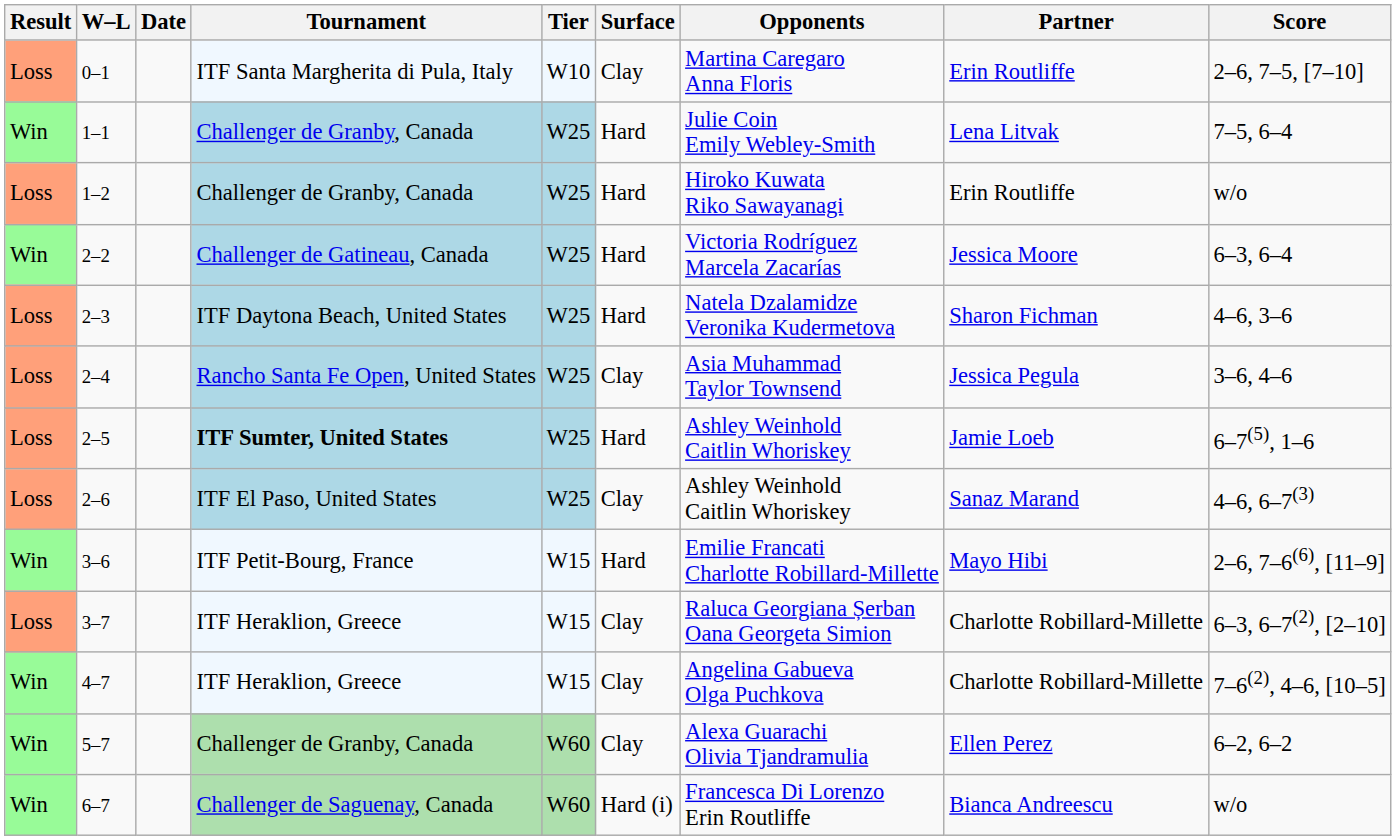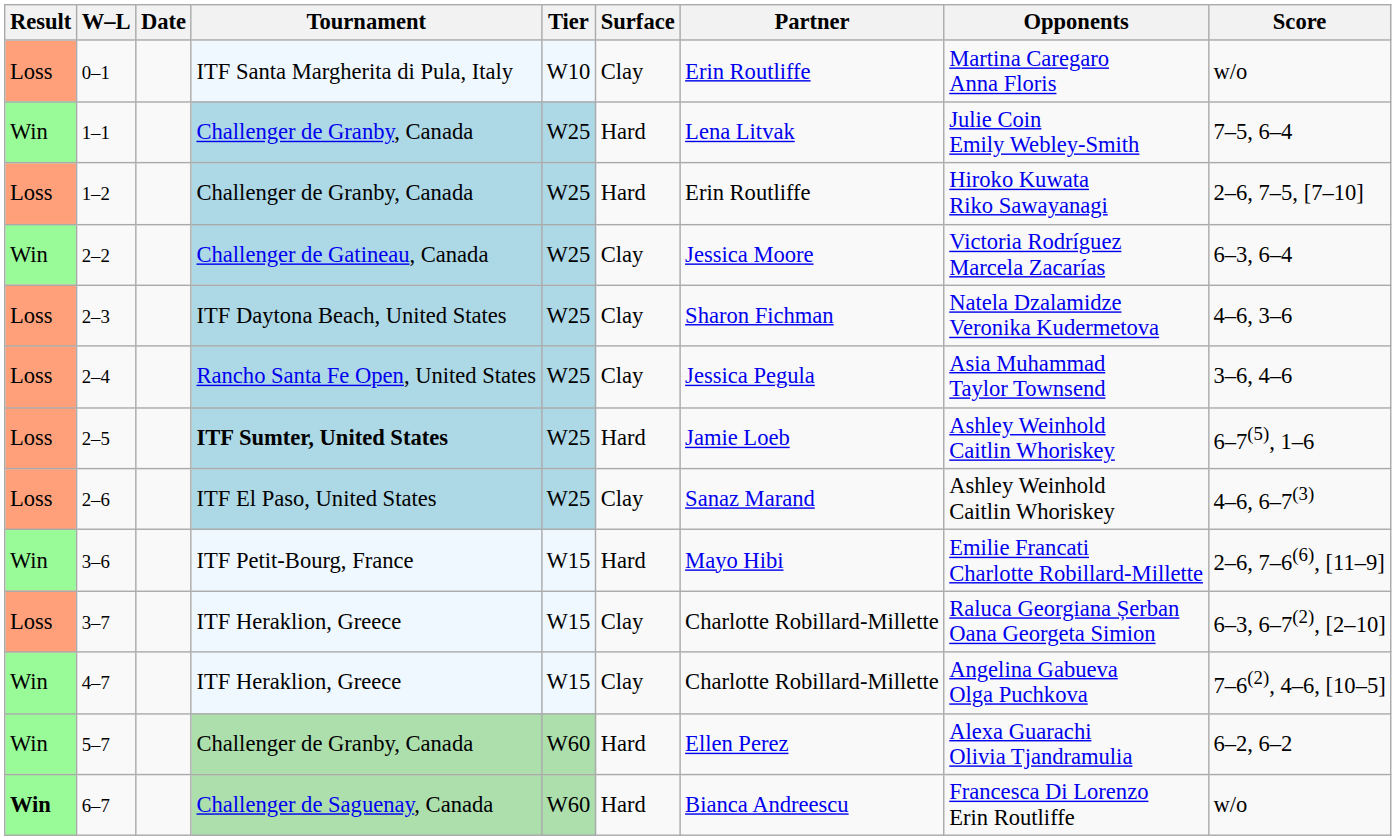columns swapped: Partner <-> Opponents
0–1 | Score: 2–6, 7–5, [7–10] -> w/o
1–2 | Score: w/o -> 2–6, 7–5, [7–10]
2–2 | Surface: Hard -> Clay
2–3 | Surface: Hard -> Clay
5–7 | Surface: Clay -> Hard
6–7 | Result: normal -> bold
6–7 | Surface: Hard (i) -> Hard
